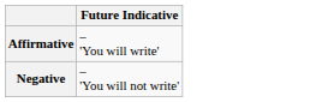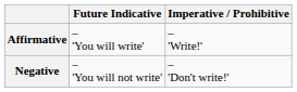+ column: Imperative / Prohibitive | – 'Write!' | – 'Don't write!'
